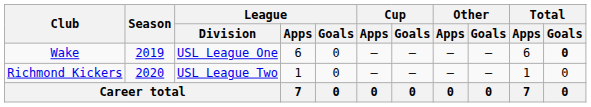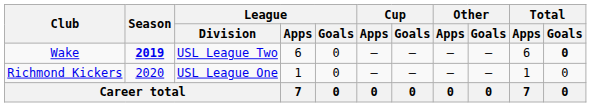Wake | Season: normal -> bold
Wake | League / Division: USL League One -> USL League Two
Richmond Kickers | League / Division: USL League Two -> USL League One
